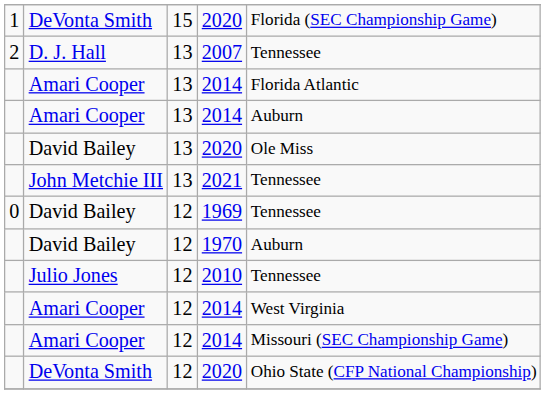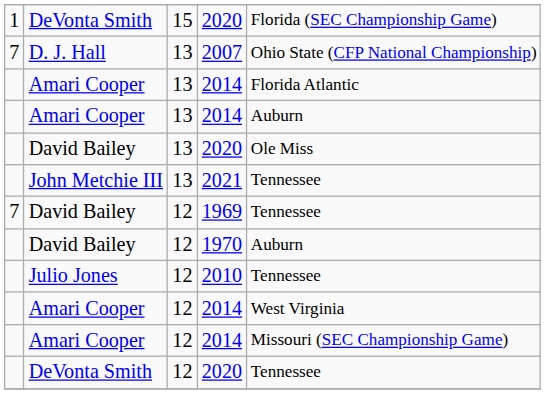2007 | column 1: 2 -> 7
2007 | column 5: Tennessee -> Ohio State (CFP National Championship)
1969 | column 1: 0 -> 7
12 / 2020 | column 5: Ohio State (CFP National Championship) -> Tennessee
